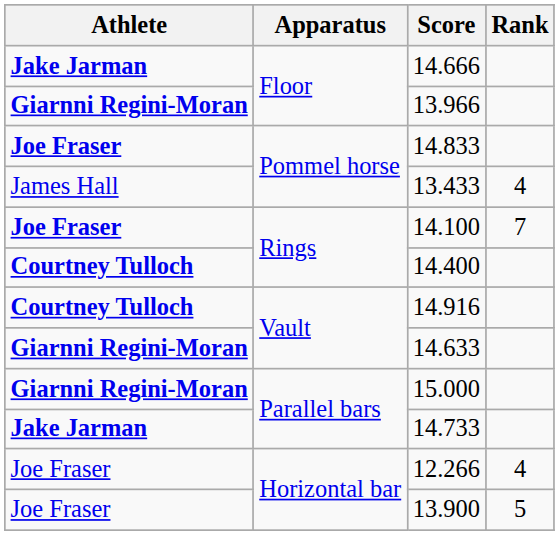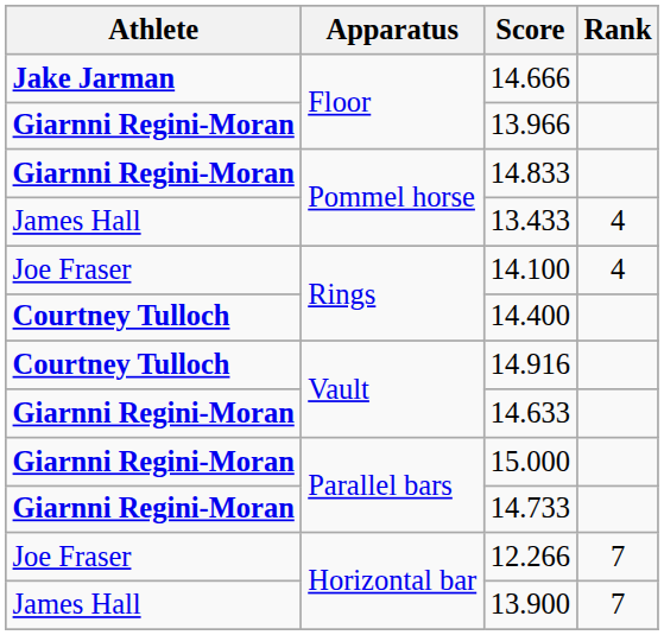14.833 | Athlete: Joe Fraser -> Giarnni Regini-Moran
14.100 | Athlete: bold -> normal
14.100 | Rank: 7 -> 4
14.733 | Athlete: Jake Jarman -> Giarnni Regini-Moran
12.266 | Rank: 4 -> 7
13.900 | Athlete: Joe Fraser -> James Hall
13.900 | Rank: 5 -> 7
